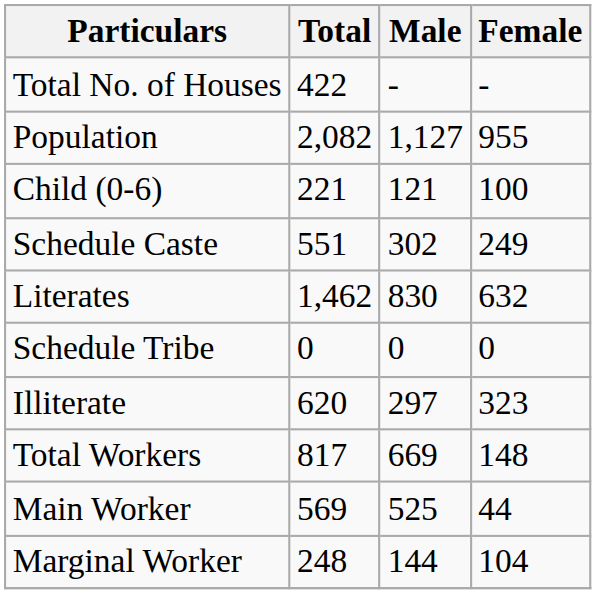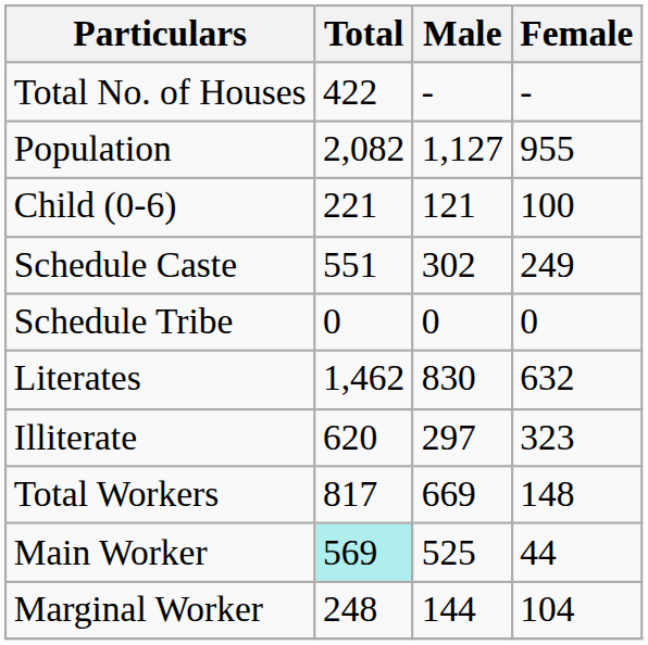rows swapped: Schedule Tribe <-> Literates
Main Worker | Total: no background -> paleturquoise background
